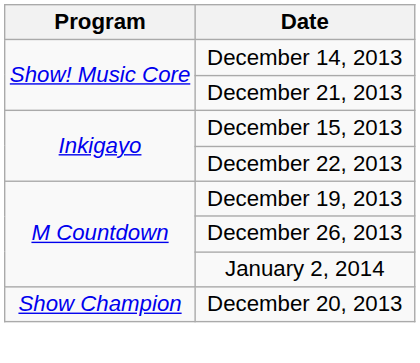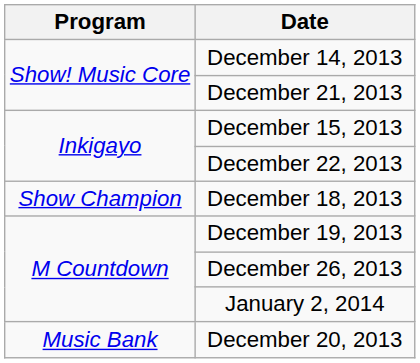+ row: Show Champion | December 18, 2013
December 20, 2013 | Program: Show Champion -> Music Bank
